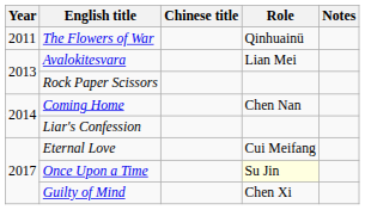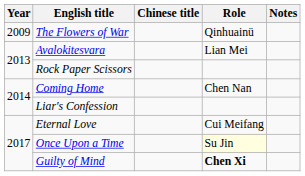The Flowers of War | Year: 2011 -> 2009
Guilty of Mind | Role: normal -> bold
